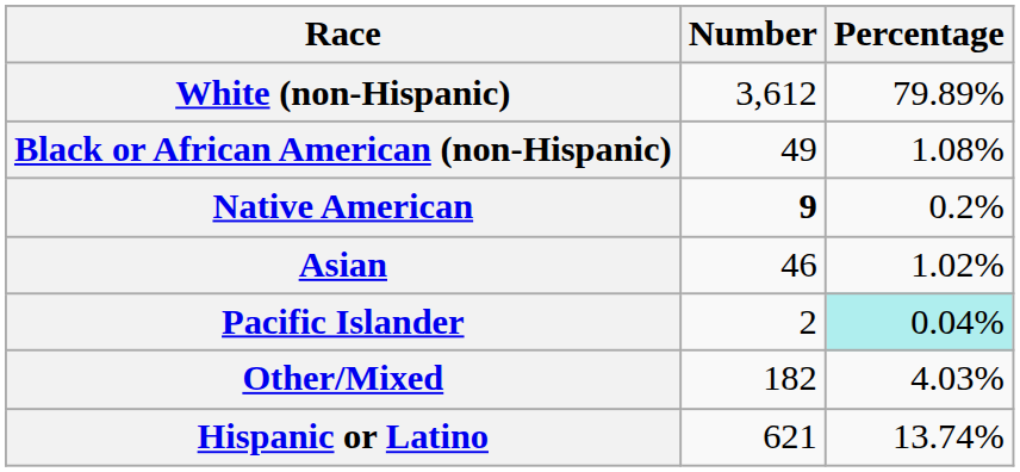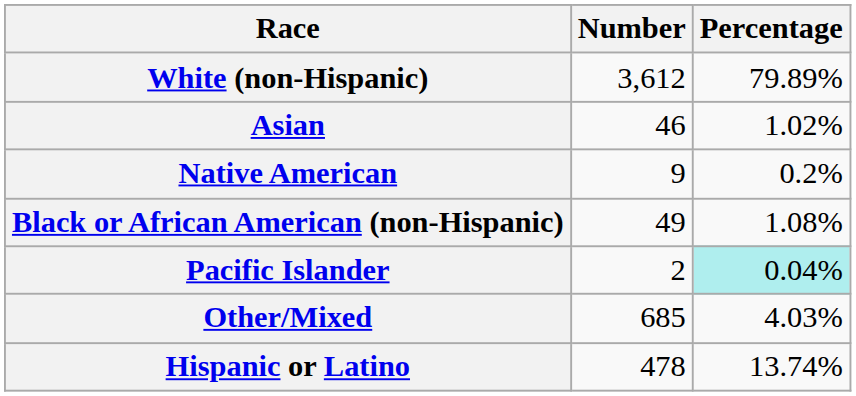rows swapped: Black or African American (non-Hispanic) <-> Asian
Native American | Number: bold -> normal
Other/Mixed | Number: 182 -> 685
Hispanic or Latino | Number: 621 -> 478
